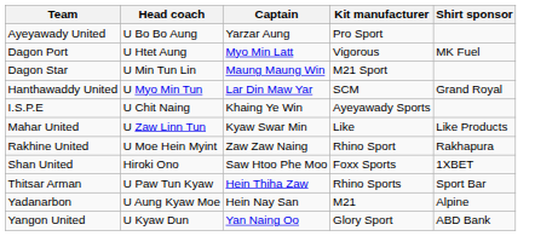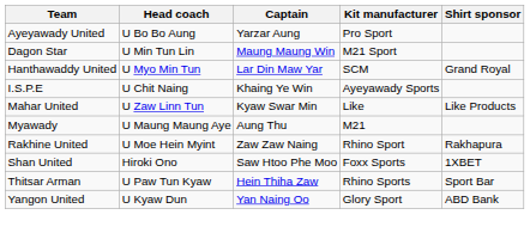- row: Dagon Port | U Htet Aung | Myo Min Latt | Vigorous | MK Fuel
+ row: Myawady | U Maung Maung Aye | Aung Thu | M21
- row: Yadanarbon | U Aung Kyaw Moe | Hein Nay San | M21 | Alpine
